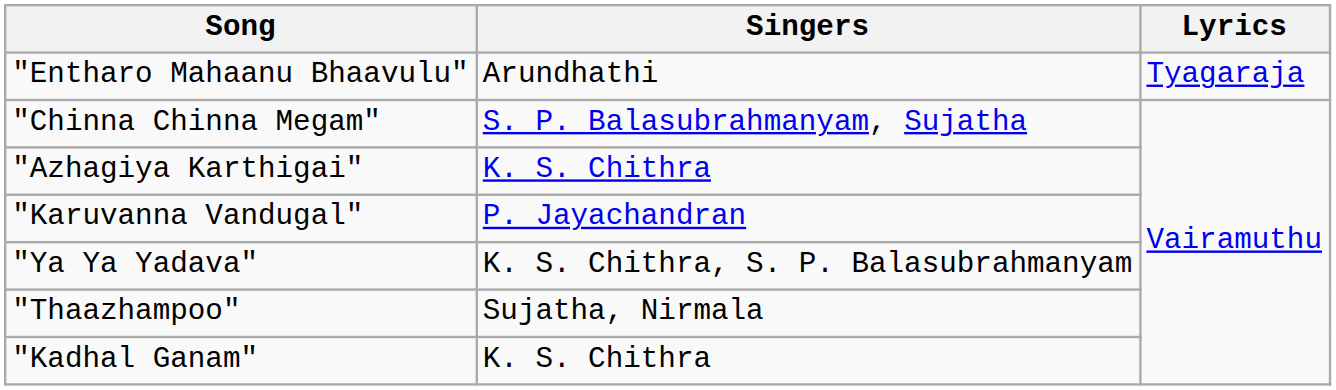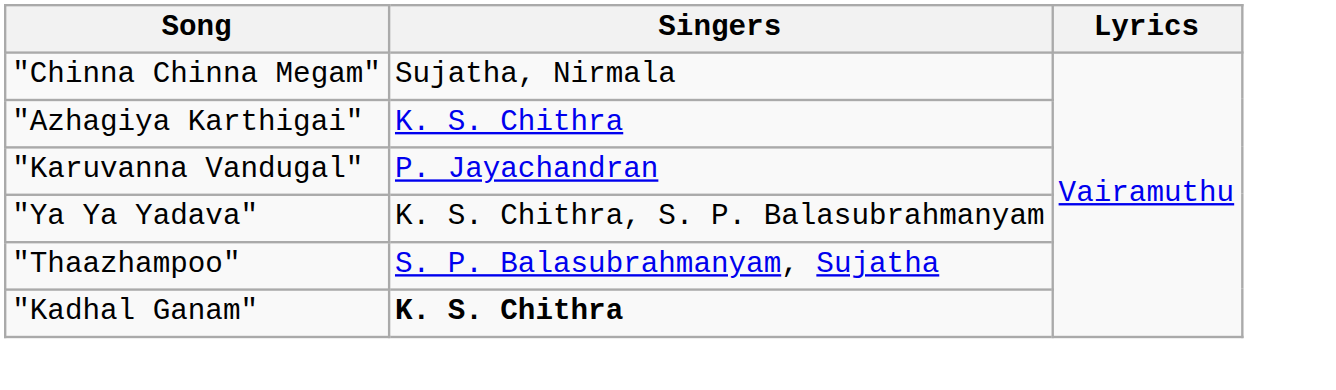- row: "Entharo Mahaanu Bhaavulu" | Arundhathi | Tyagaraja
"Chinna Chinna Megam" | Singers: S. P. Balasubrahmanyam, Sujatha -> Sujatha, Nirmala
"Thaazhampoo" | Singers: Sujatha, Nirmala -> S. P. Balasubrahmanyam, Sujatha
"Kadhal Ganam" | Singers: normal -> bold
